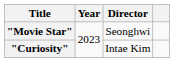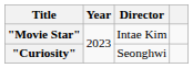"Movie Star" | Director: Seonghwi -> Intae Kim
"Curiosity" | Director: Intae Kim -> Seonghwi
